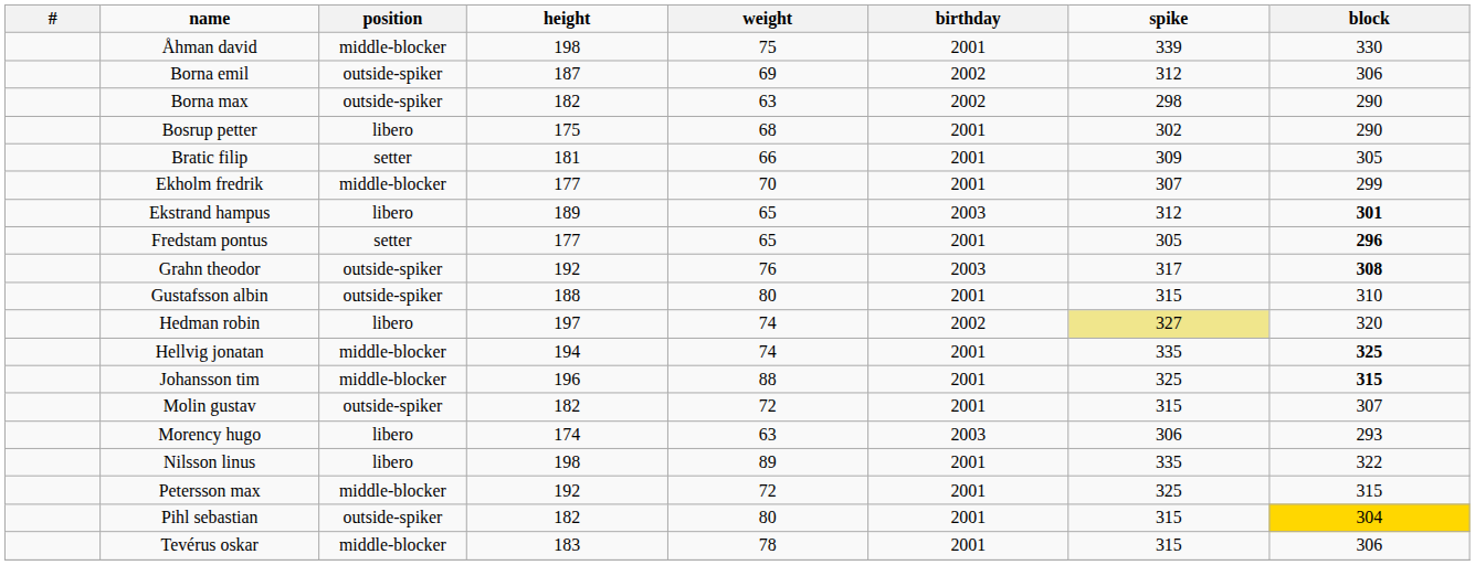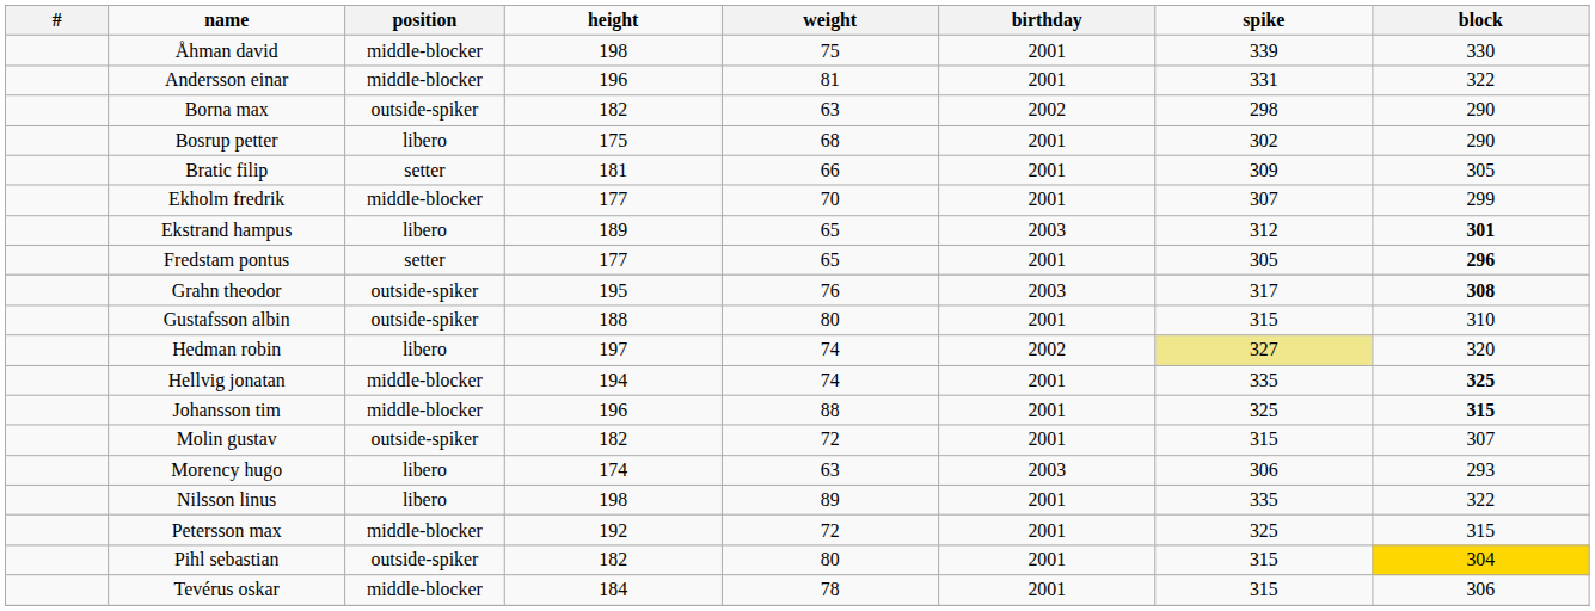+ row: Andersson einar | middle-blocker | 196 | 81 | 2001 | 331 | 322
- row: Borna emil | outside-spiker | 187 | 69 | 2002 | 312 | 306
Grahn theodor | height: 192 -> 195
Tevérus oskar | height: 183 -> 184
